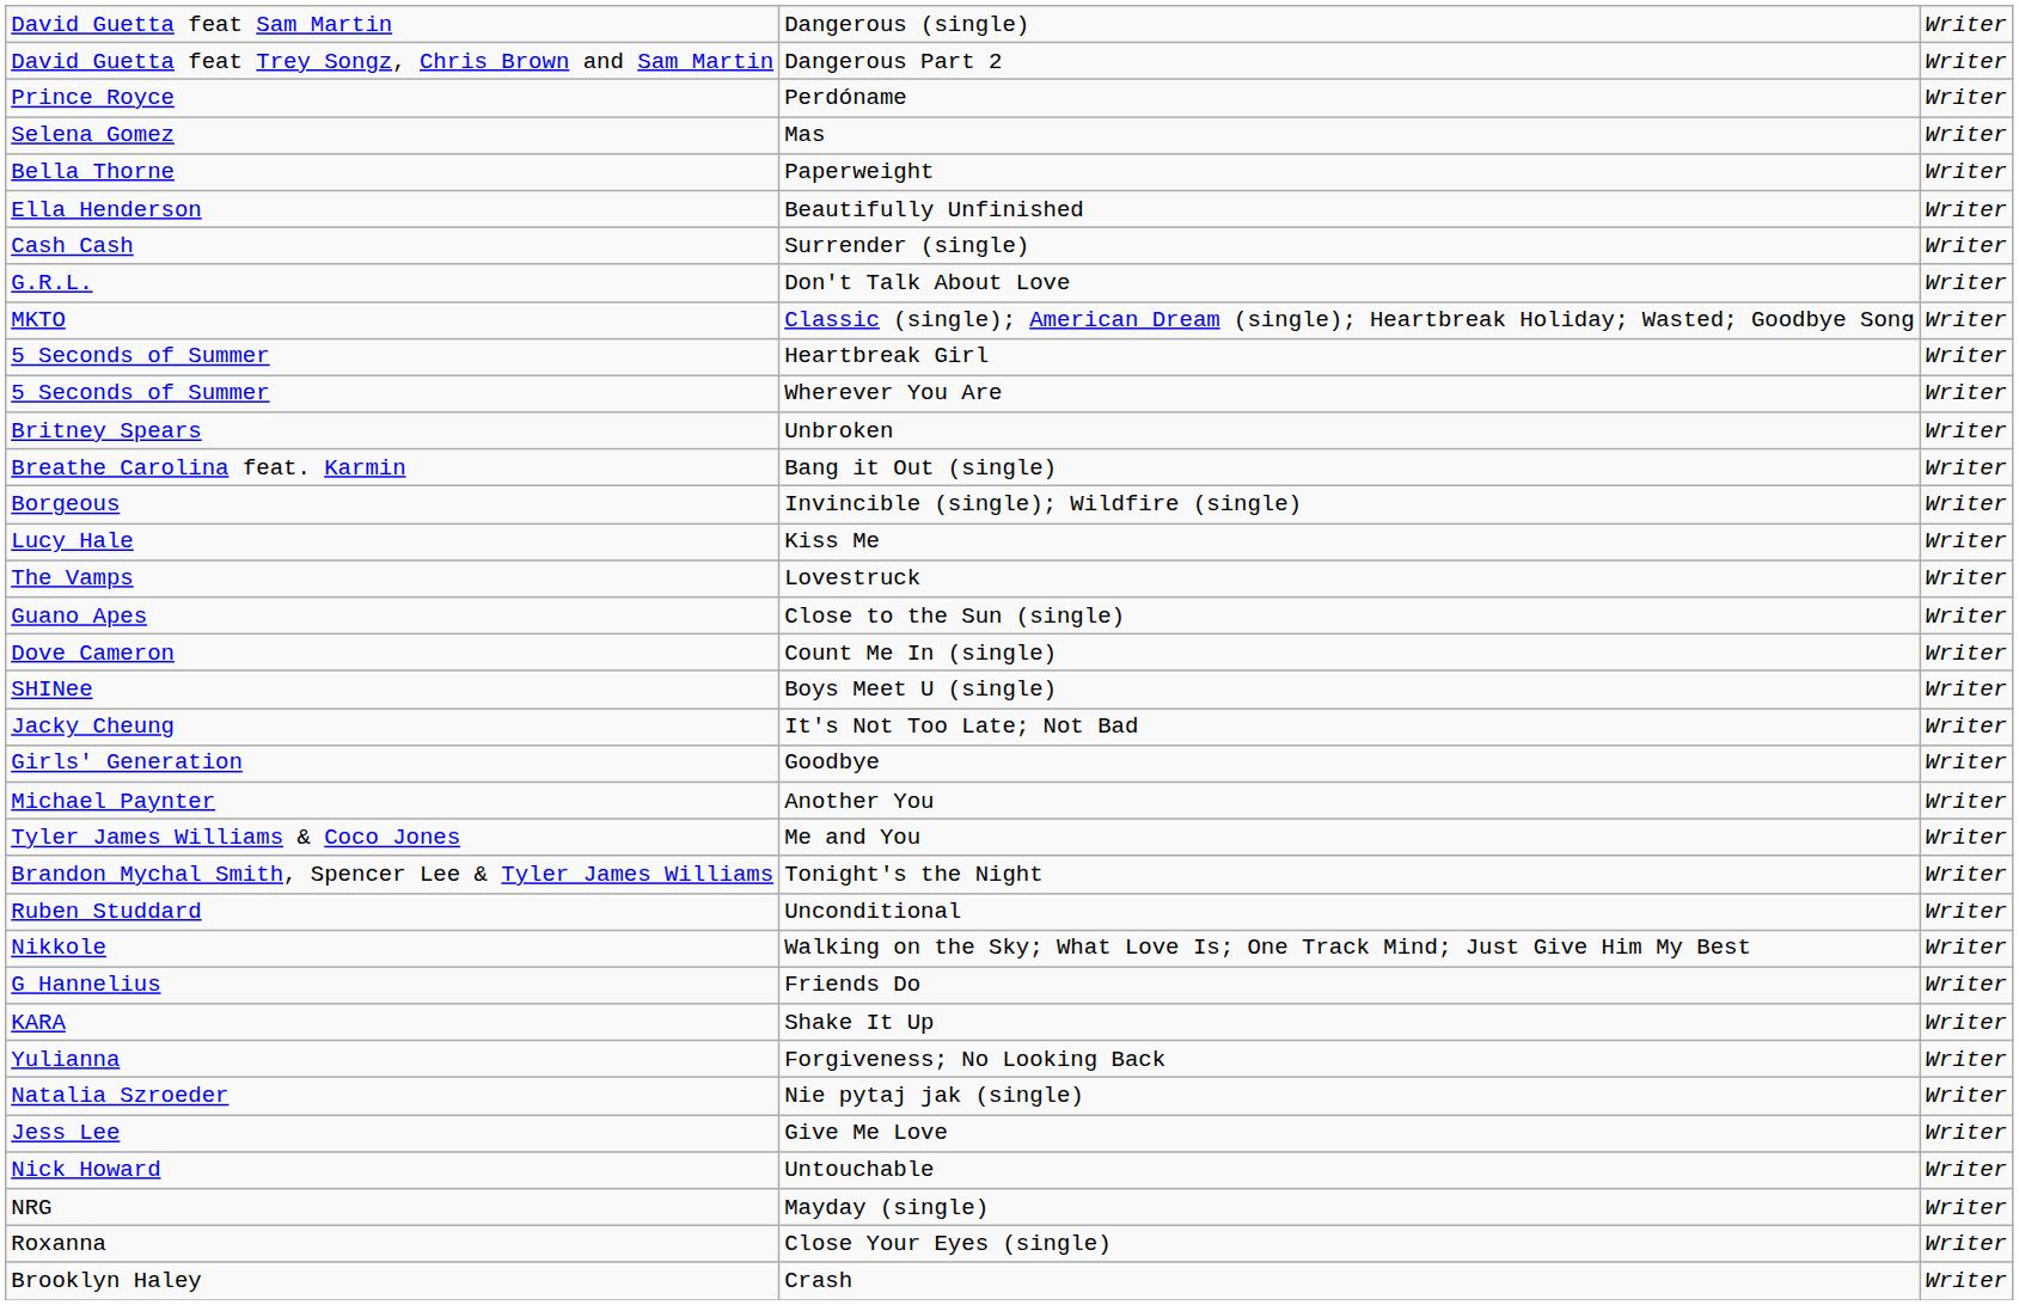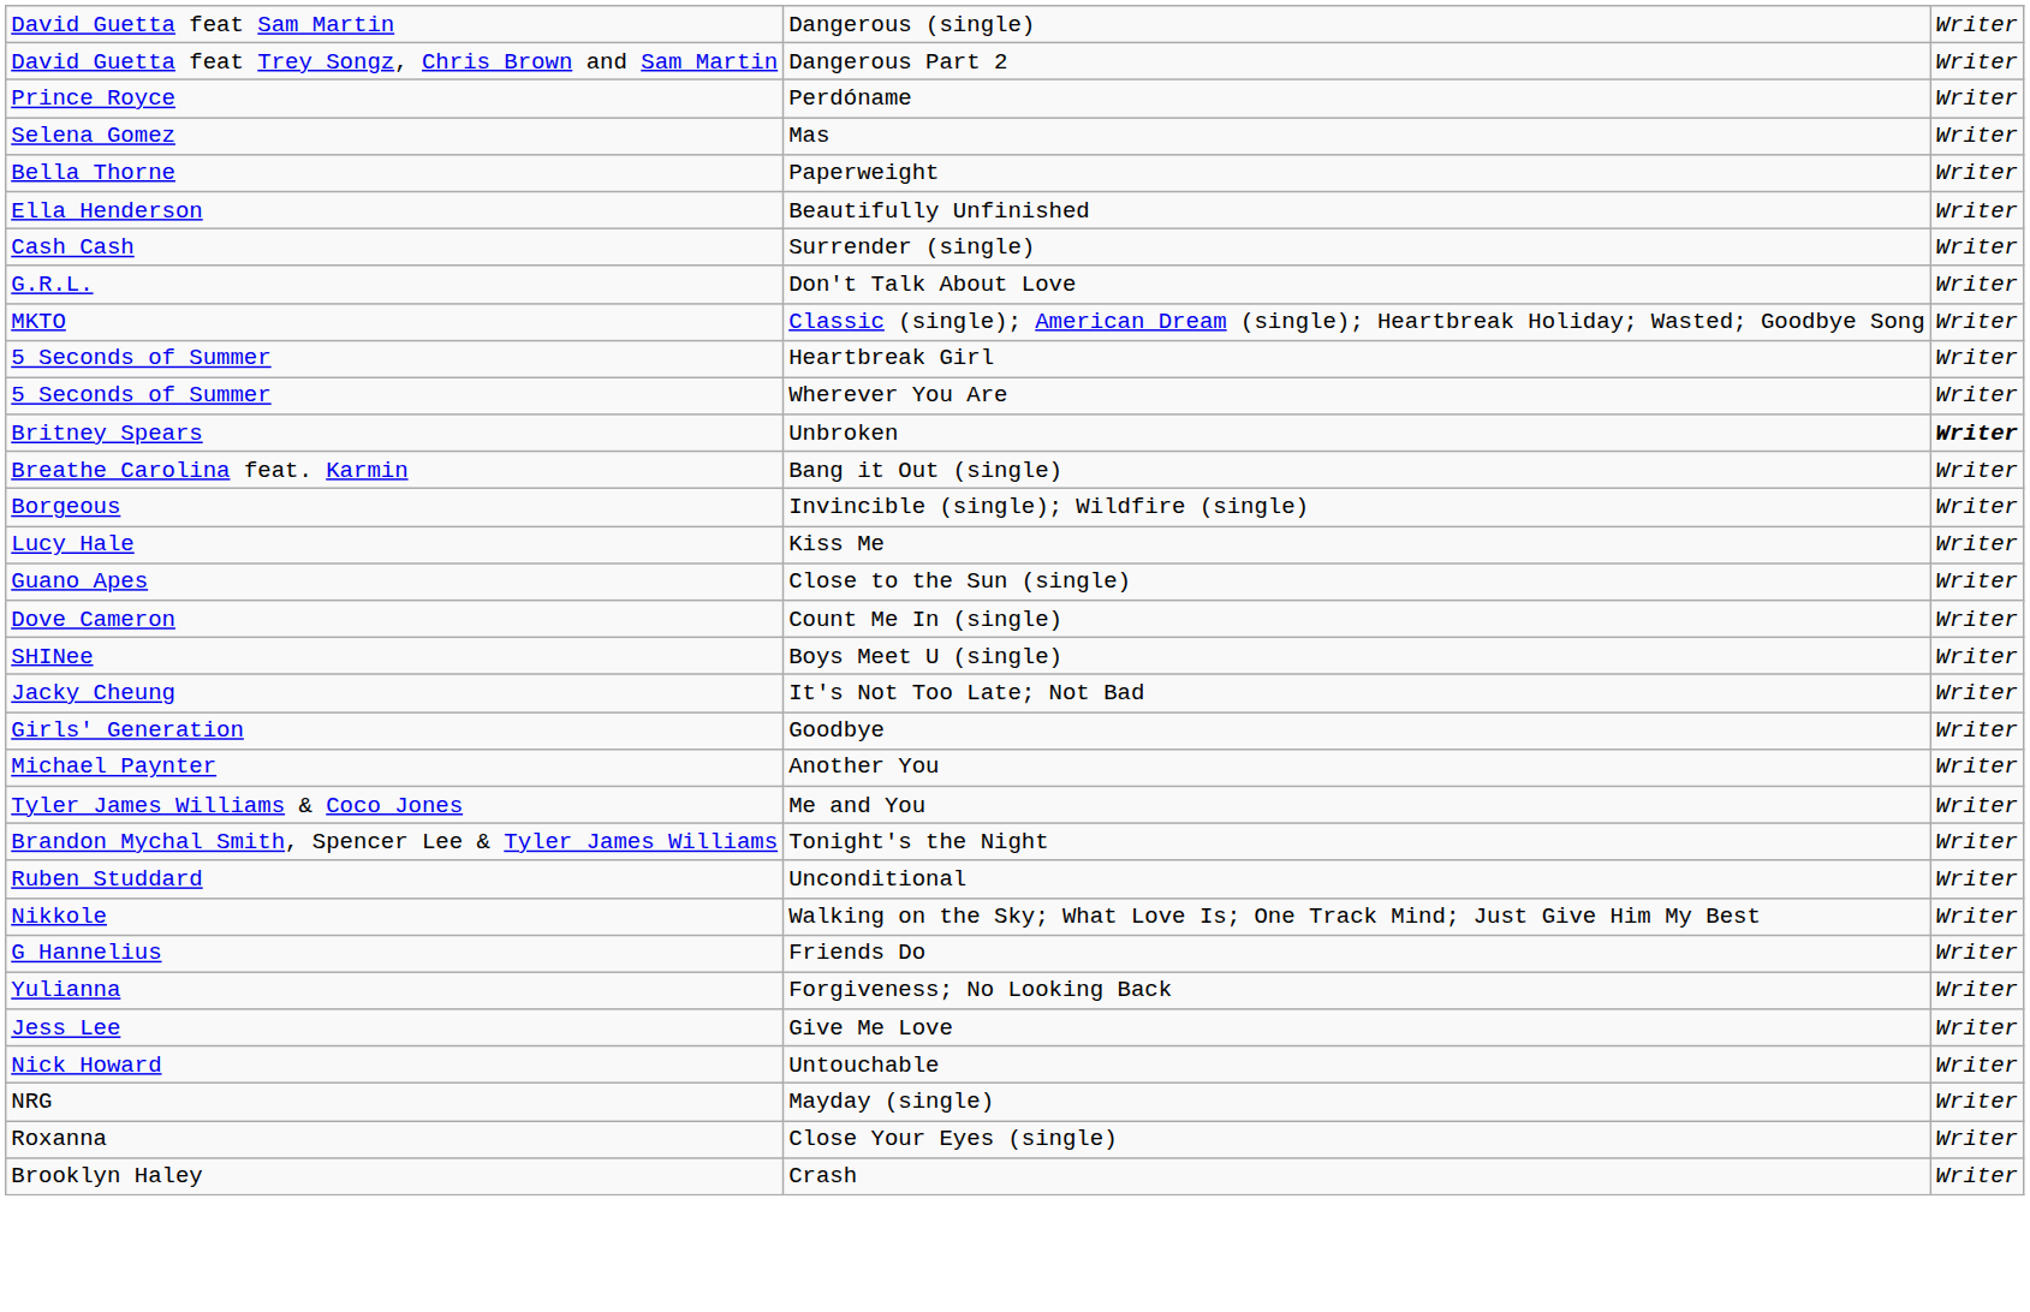Unbroken | column 3: normal -> bold
- row: The Vamps | Lovestruck | Writer
- row: KARA | Shake It Up | Writer
- row: Natalia Szroeder | Nie pytaj jak (single) | Writer
